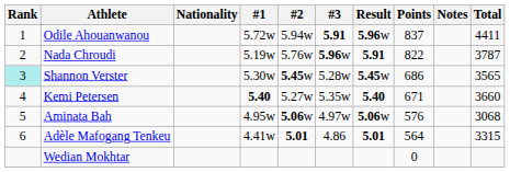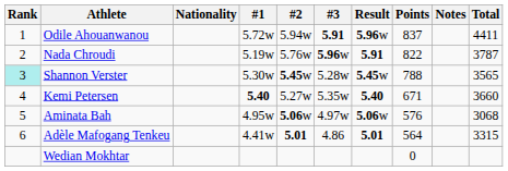Shannon Verster | Points: 686 -> 788
